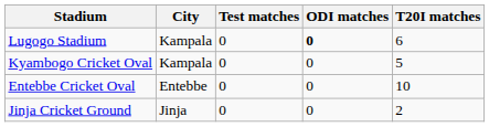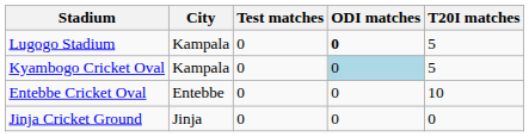Lugogo Stadium | T20I matches: 6 -> 5
Kyambogo Cricket Oval | ODI matches: no background -> lightblue background
Jinja Cricket Ground | T20I matches: 2 -> 0
